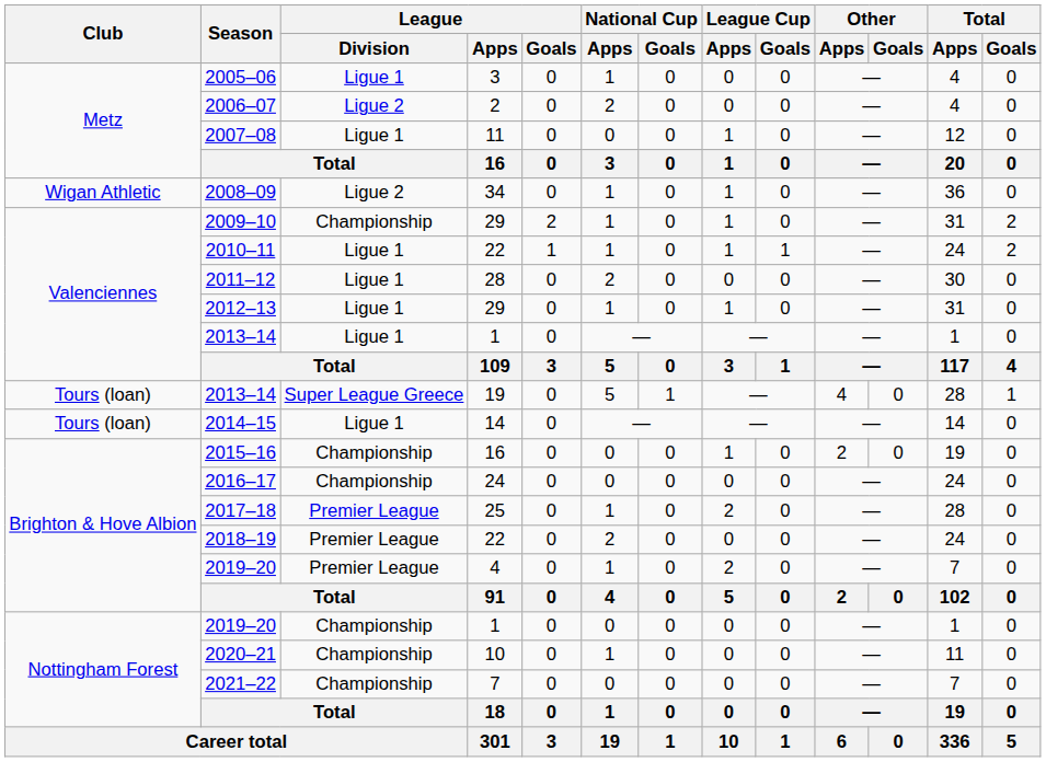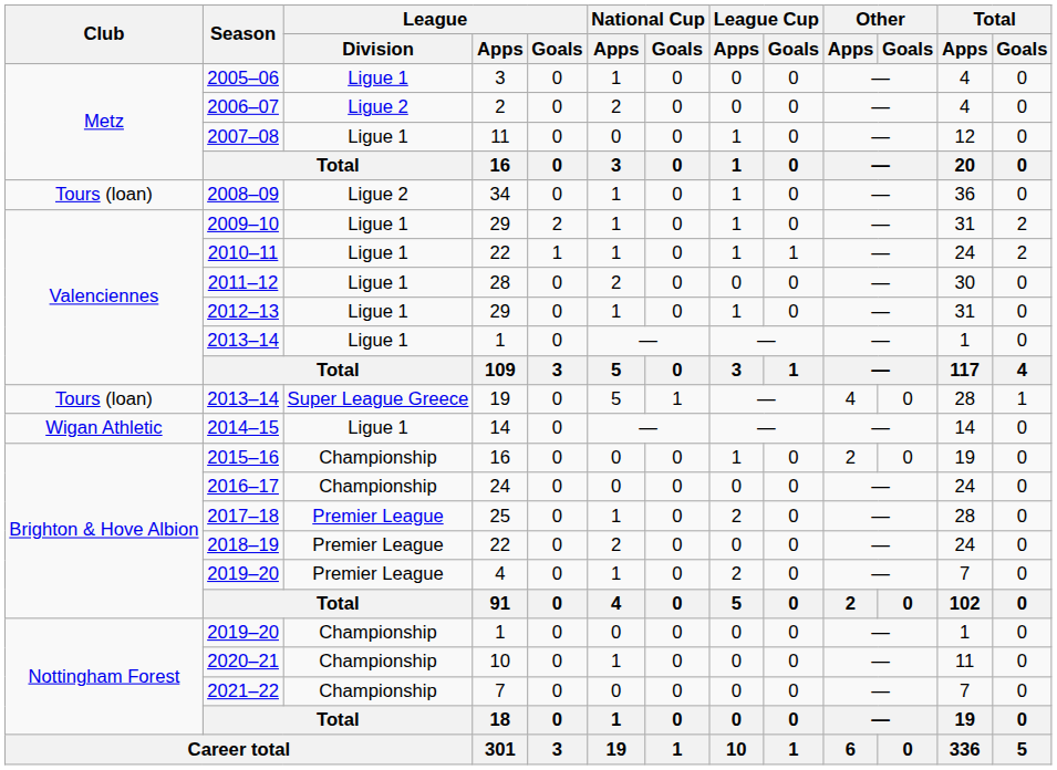2008–09 | Club: Wigan Athletic -> Tours (loan)
2009–10 | League / Division: Championship -> Ligue 1
2014–15 | Club: Tours (loan) -> Wigan Athletic
